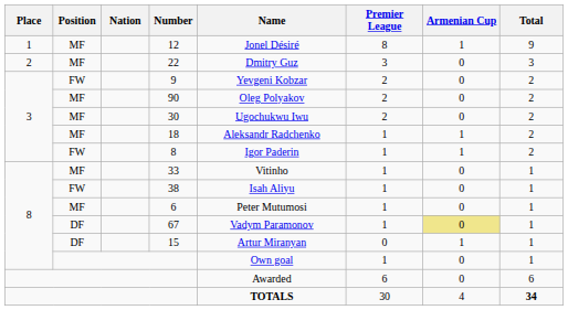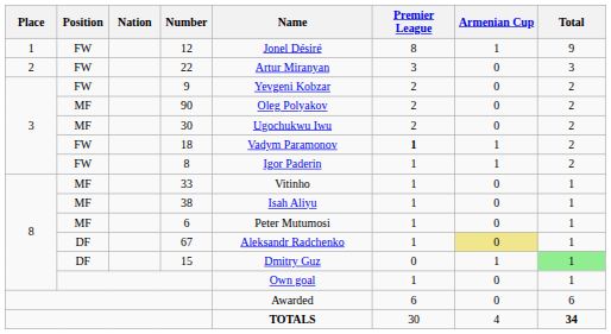12 | Position: MF -> FW
22 | Position: MF -> FW
22 | Name: Dmitry Guz -> Artur Miranyan
18 | Position: MF -> FW
18 | Name: Aleksandr Radchenko -> Vadym Paramonov
18 | Premier League: normal -> bold
38 | Position: FW -> MF
67 | Name: Vadym Paramonov -> Aleksandr Radchenko
15 | Name: Artur Miranyan -> Dmitry Guz
15 | Total: no background -> lightgreen background
